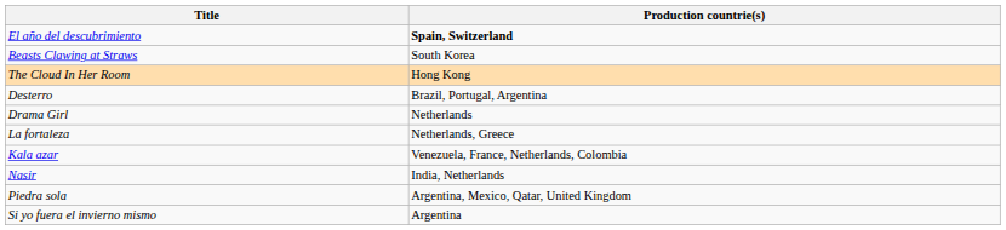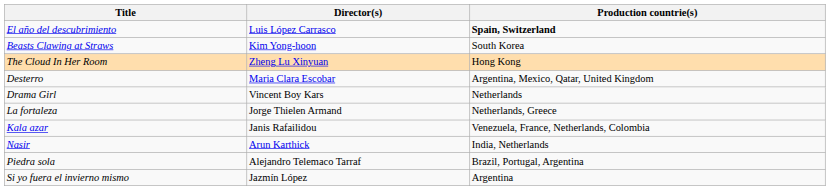+ column: Director(s) | Luis López Carrasco | Kim Yong-hoon | Zheng Lu Xinyuan | Maria Clara Escobar | Vincent Boy Kars | Jorge Thielen Armand | Janis Rafailidou | Arun Karthick | Alejandro Telemaco Tarraf | Jazmín López
Desterro | Production countrie(s): Brazil, Portugal, Argentina -> Argentina, Mexico, Qatar, United Kingdom
Piedra sola | Production countrie(s): Argentina, Mexico, Qatar, United Kingdom -> Brazil, Portugal, Argentina
